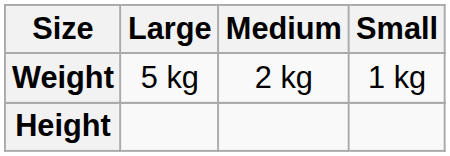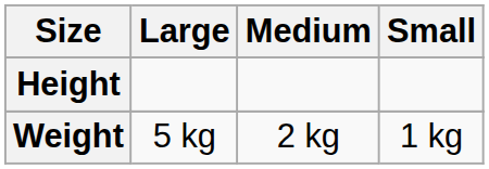rows swapped: Height <-> Weight
